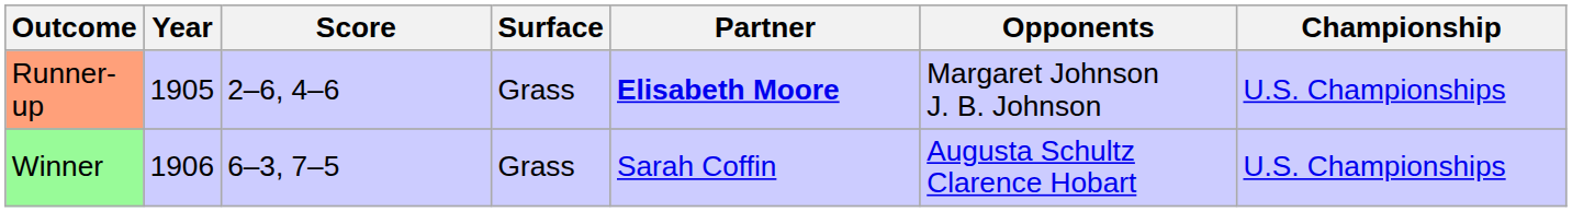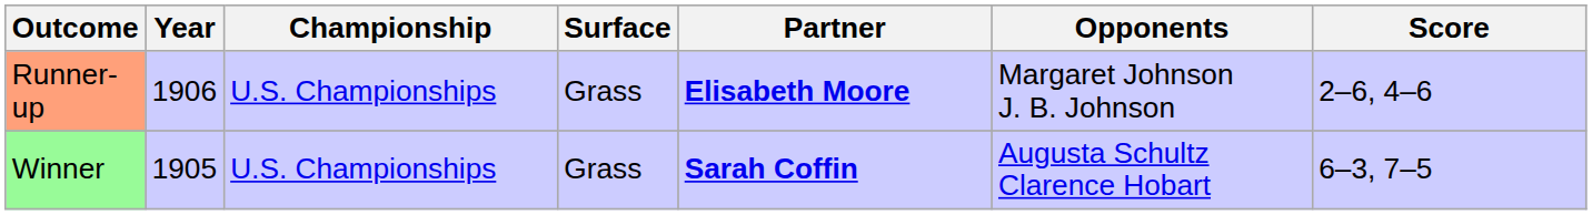columns swapped: Championship <-> Score
Runner-up | Year: 1905 -> 1906
Winner | Year: 1906 -> 1905
Winner | Partner: normal -> bold
